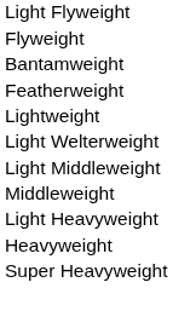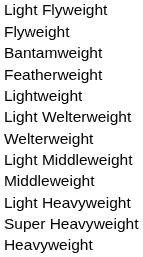+ row: Welterweight
rows swapped: Heavyweight <-> Super Heavyweight
